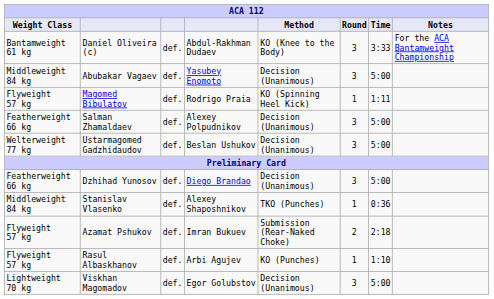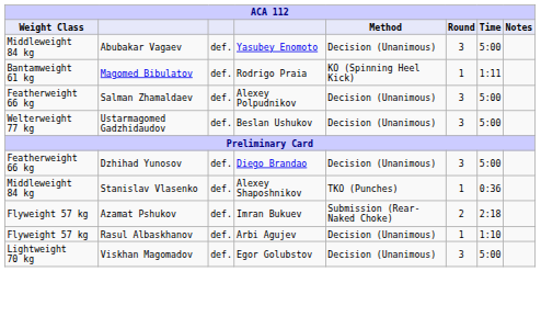- row: Bantamweight 61 kg | Daniel Oliveira (c) | def. | Abdul-Rakhman Dudaev | KO (Knee to the Body) | 3 | 3:33 | For the ACA Bantamweight Championship
Magomed Bibulatov | Weight Class: Flyweight 57 kg -> Bantamweight 61 kg
Rasul Albaskhanov | Method: KO (Punches) -> Decision (Unanimous)
